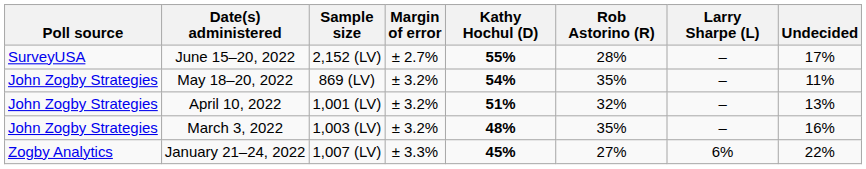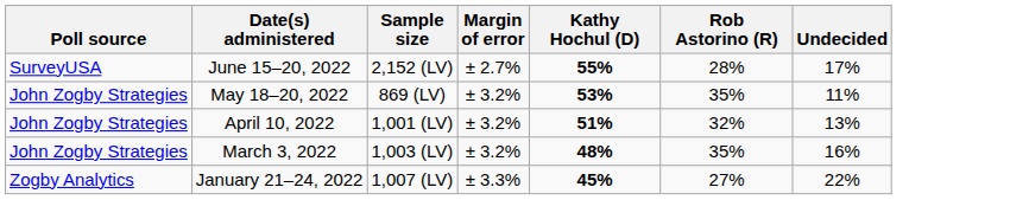- column: Larry Sharpe (L) | – | – | – | – | 6%
May 18–20, 2022 | Kathy Hochul (D): 54% -> 53%
